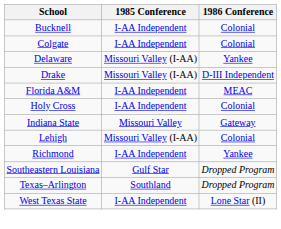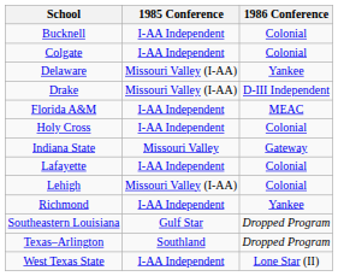+ row: Lafayette | I-AA Independent | Colonial
